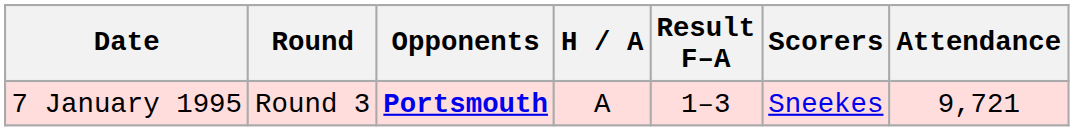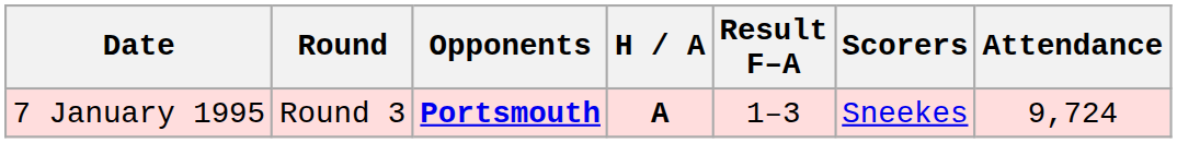7 January 1995 | H / A: normal -> bold
7 January 1995 | Attendance: 9,721 -> 9,724
